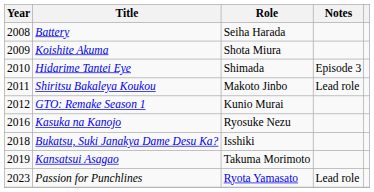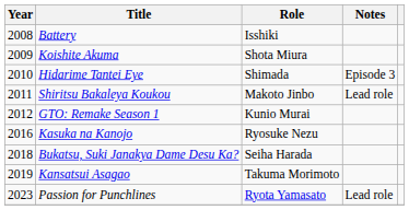Battery | Role: Seiha Harada -> Isshiki
Bukatsu, Suki Janakya Dame Desu Ka? | Role: Isshiki -> Seiha Harada
